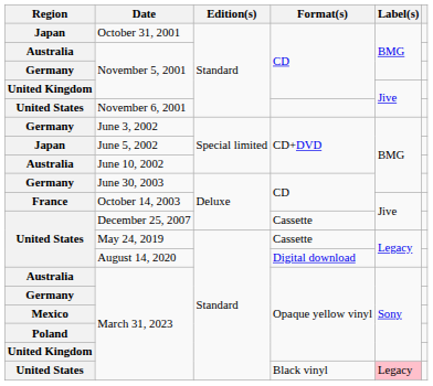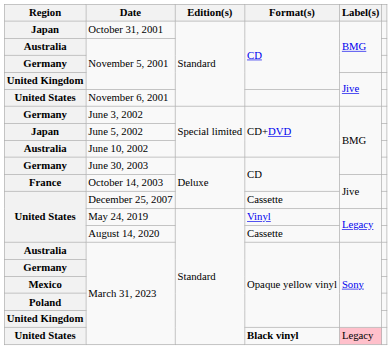May 24, 2019 | Format(s): Cassette -> Vinyl
August 14, 2020 | Format(s): Digital download -> Cassette
United States / March 31, 2023 | Format(s): normal -> bold
